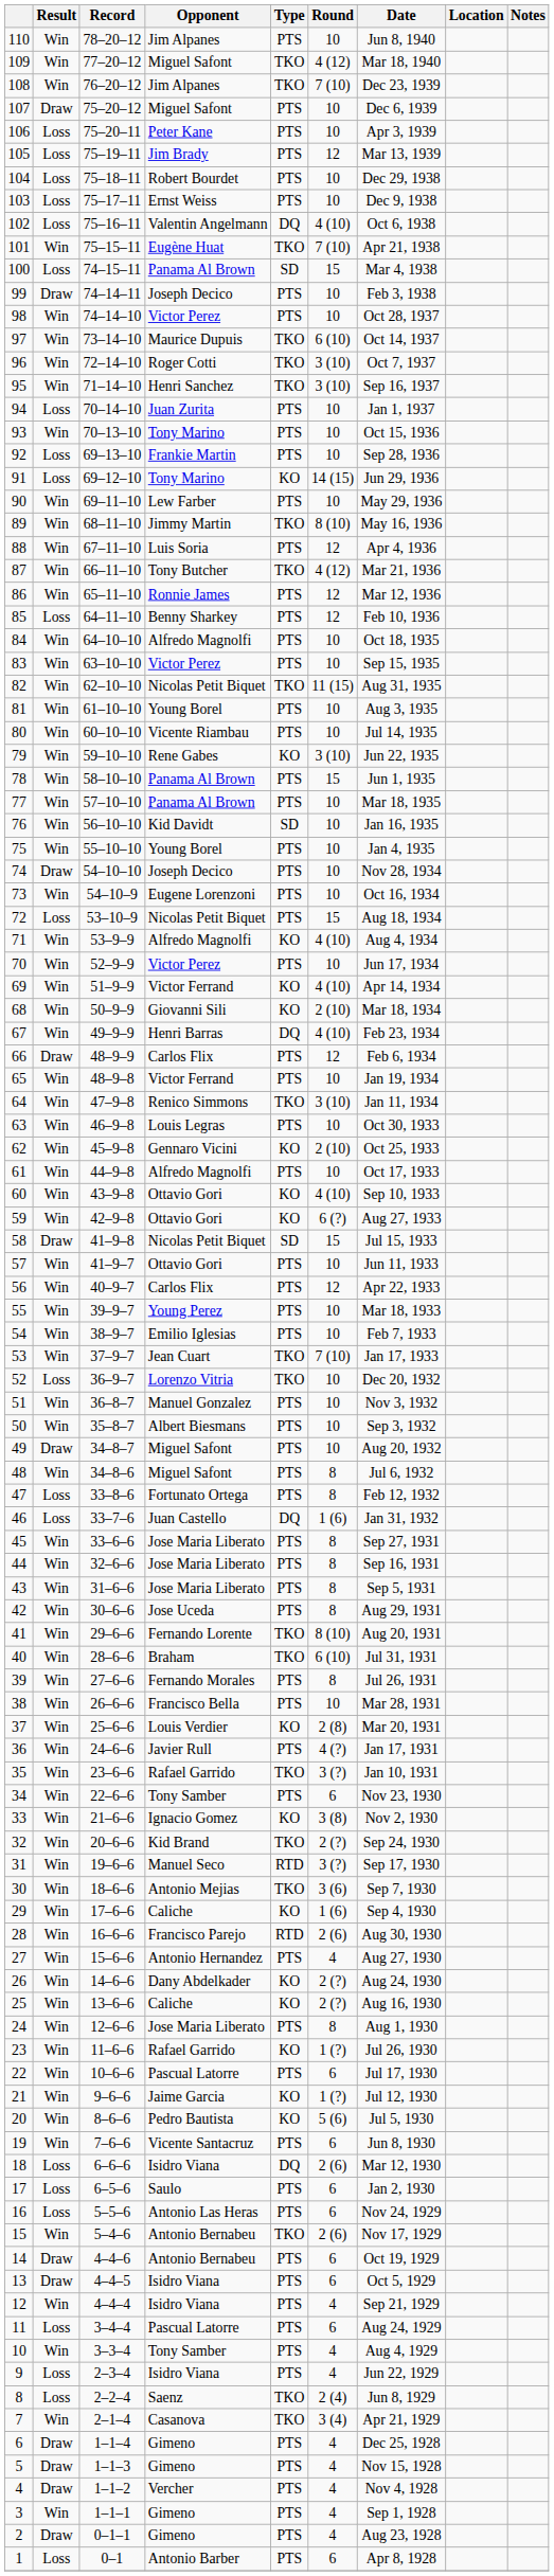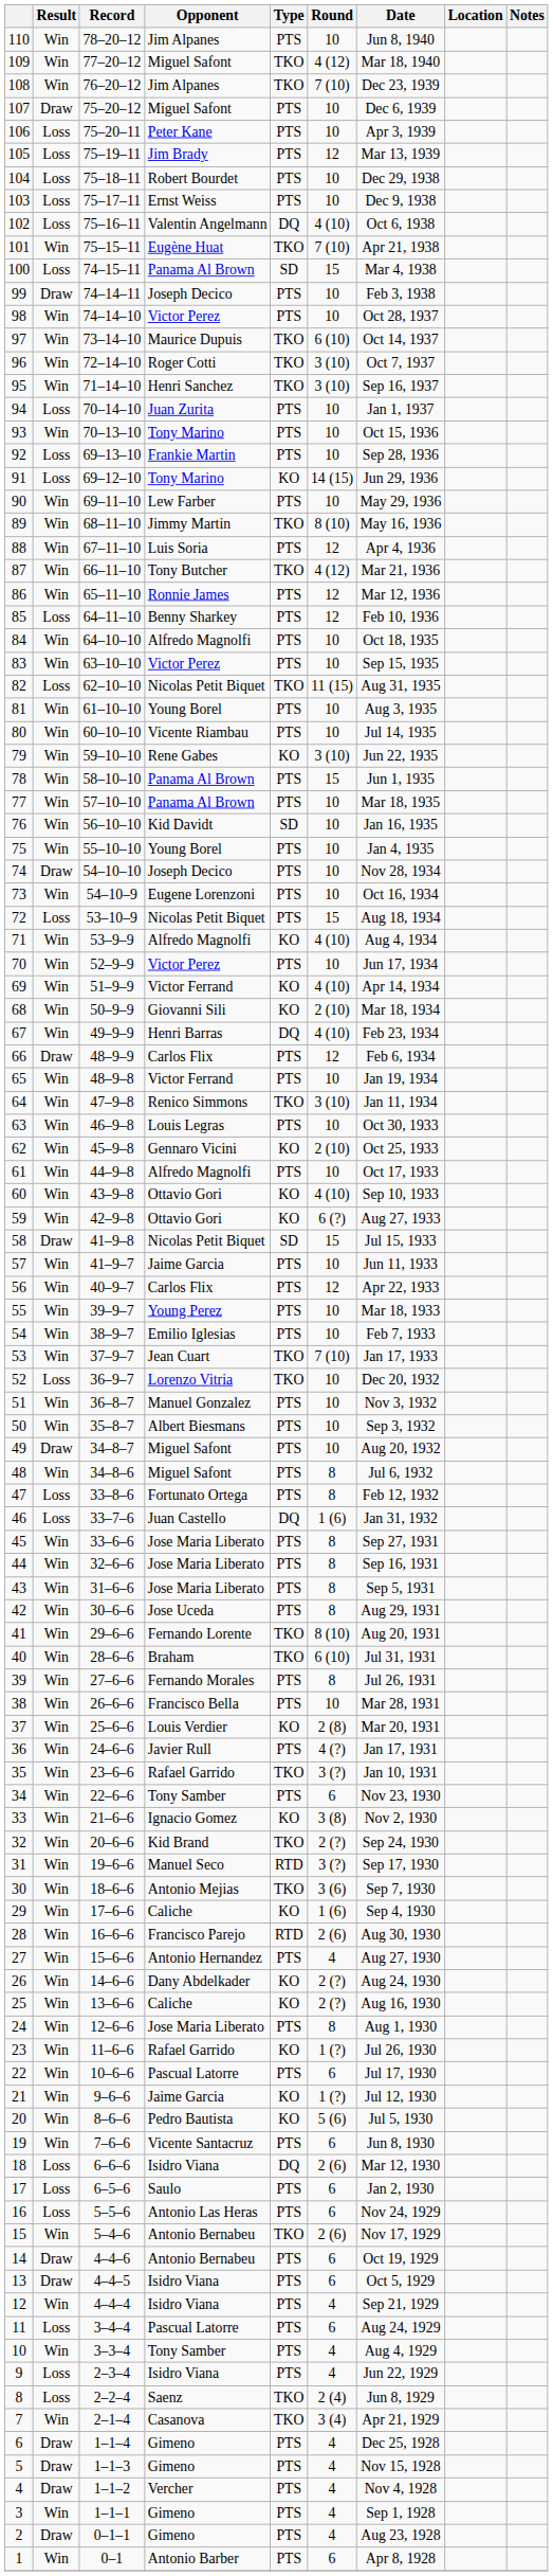82 | Result: Win -> Loss
57 | Opponent: Ottavio Gori -> Jaime Garcia
1 | Result: Loss -> Win
